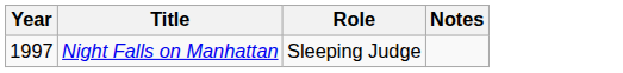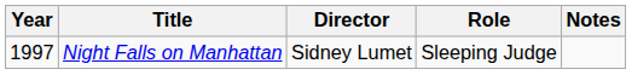+ column: Director | Sidney Lumet
